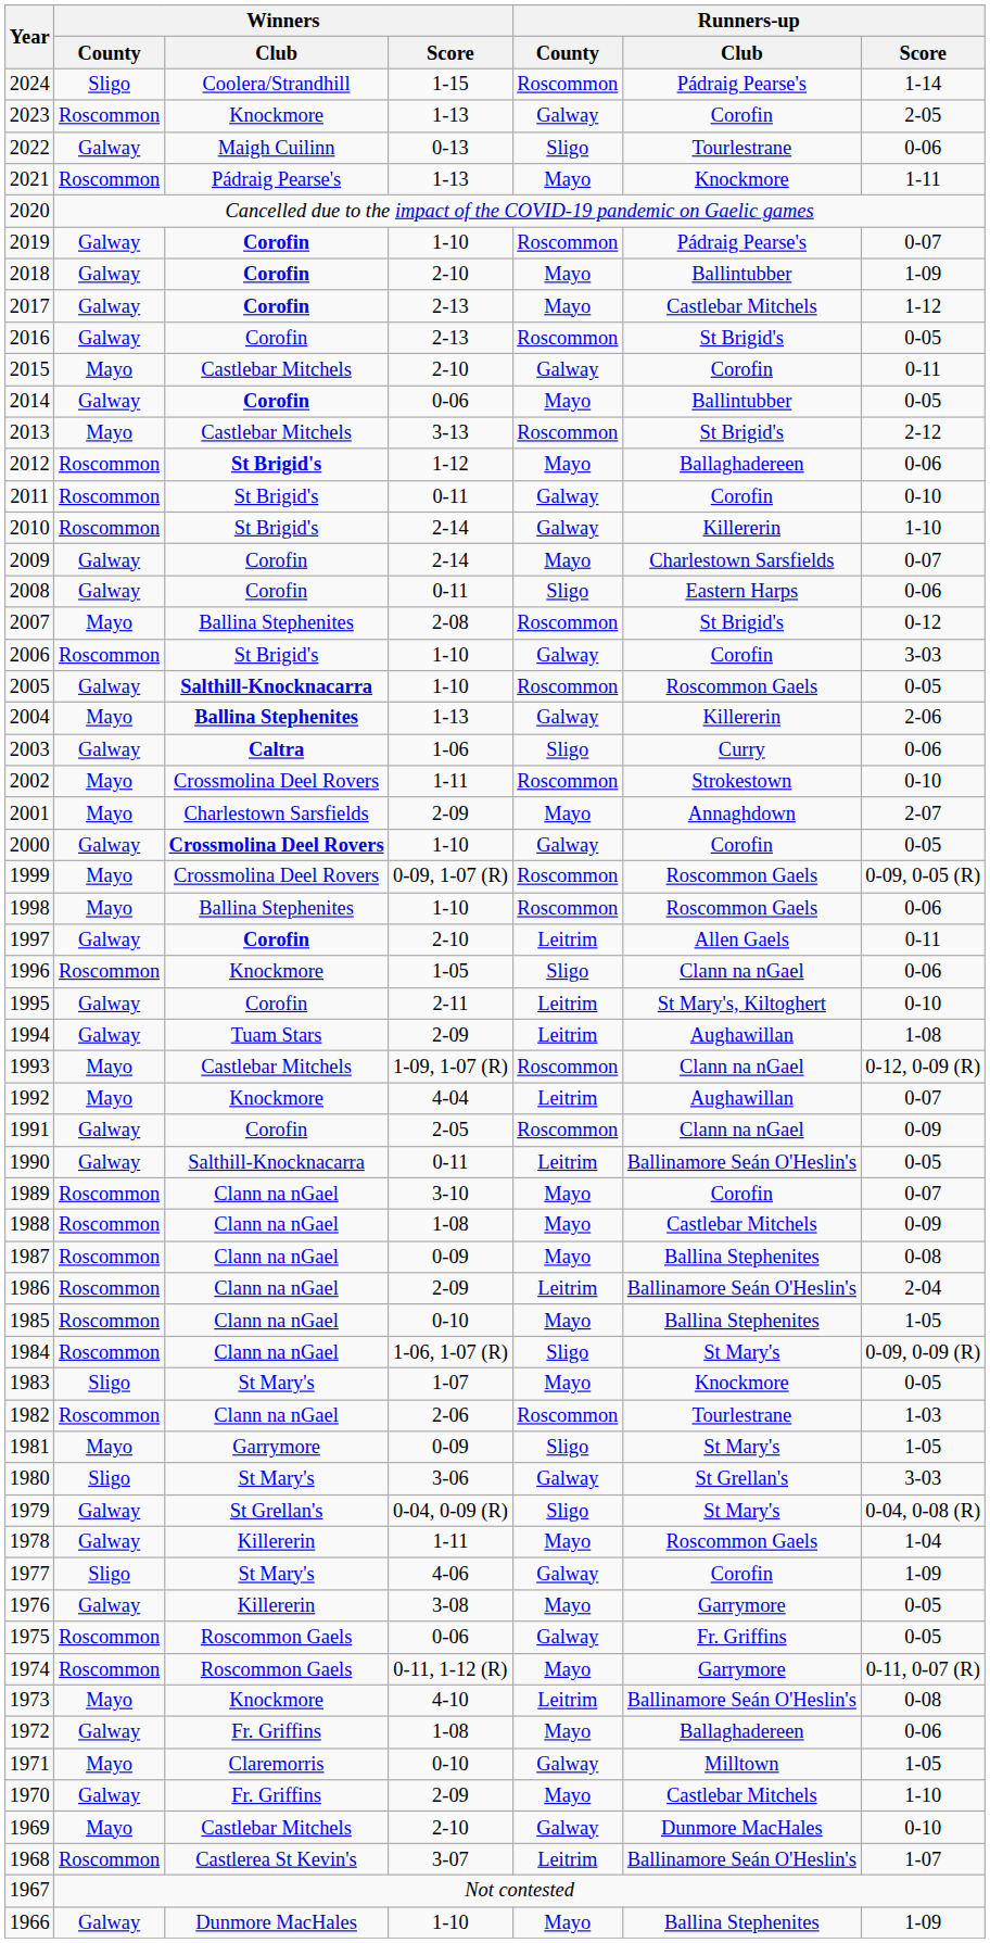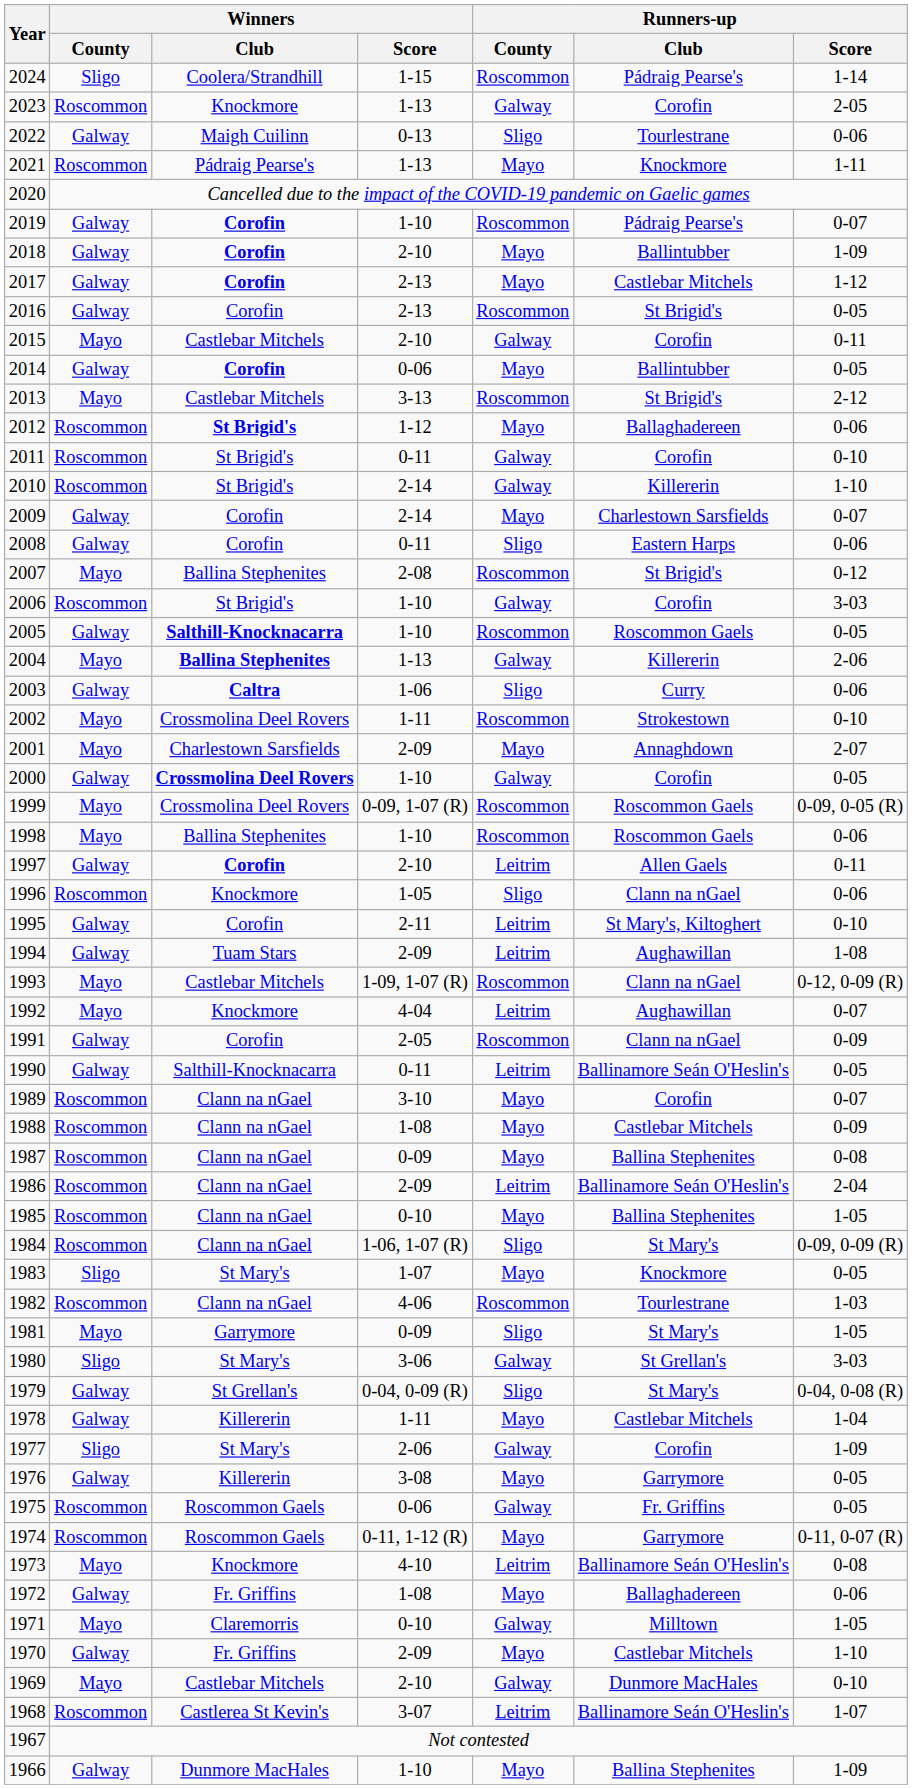1982 | Winners / Score: 2-06 -> 4-06
1978 | Runners-up / Club: Roscommon Gaels -> Castlebar Mitchels
1977 | Winners / Score: 4-06 -> 2-06
